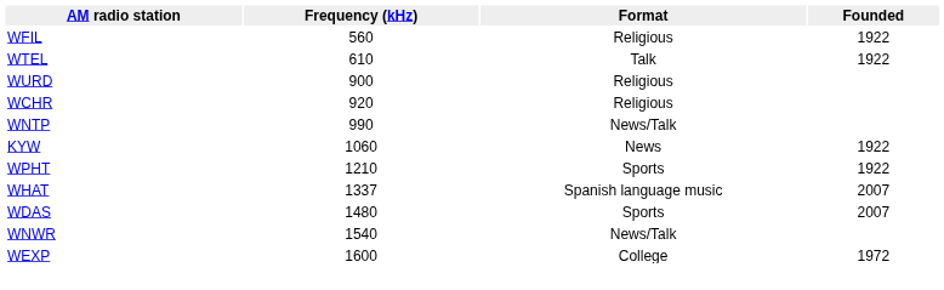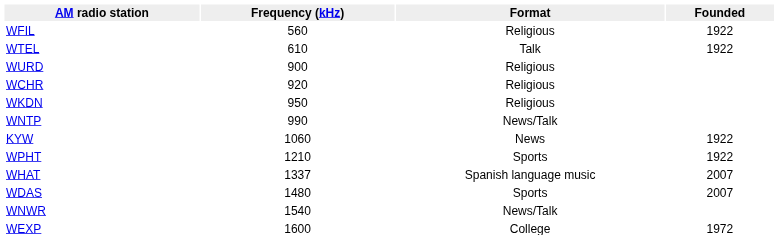+ row: WKDN | 950 | Religious
